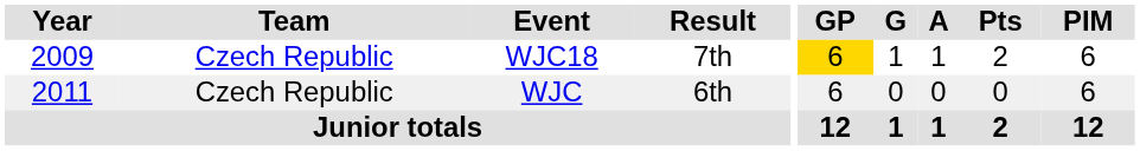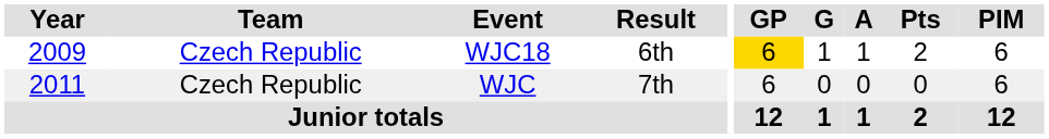WJC18 | Result: 7th -> 6th
WJC | Result: 6th -> 7th
